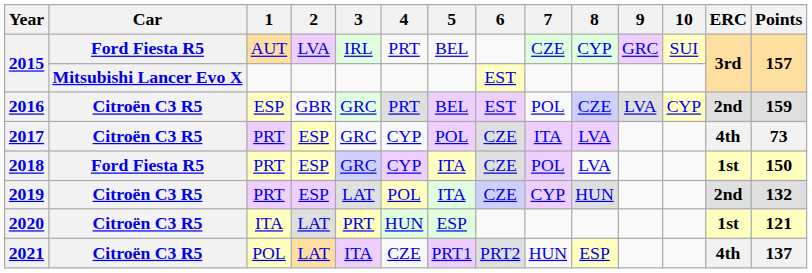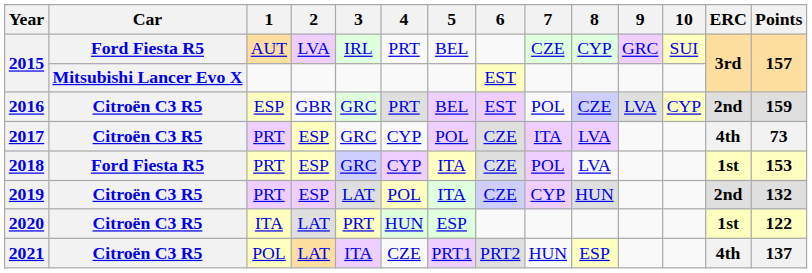2018 | Points: 150 -> 153
2020 | Points: 121 -> 122
